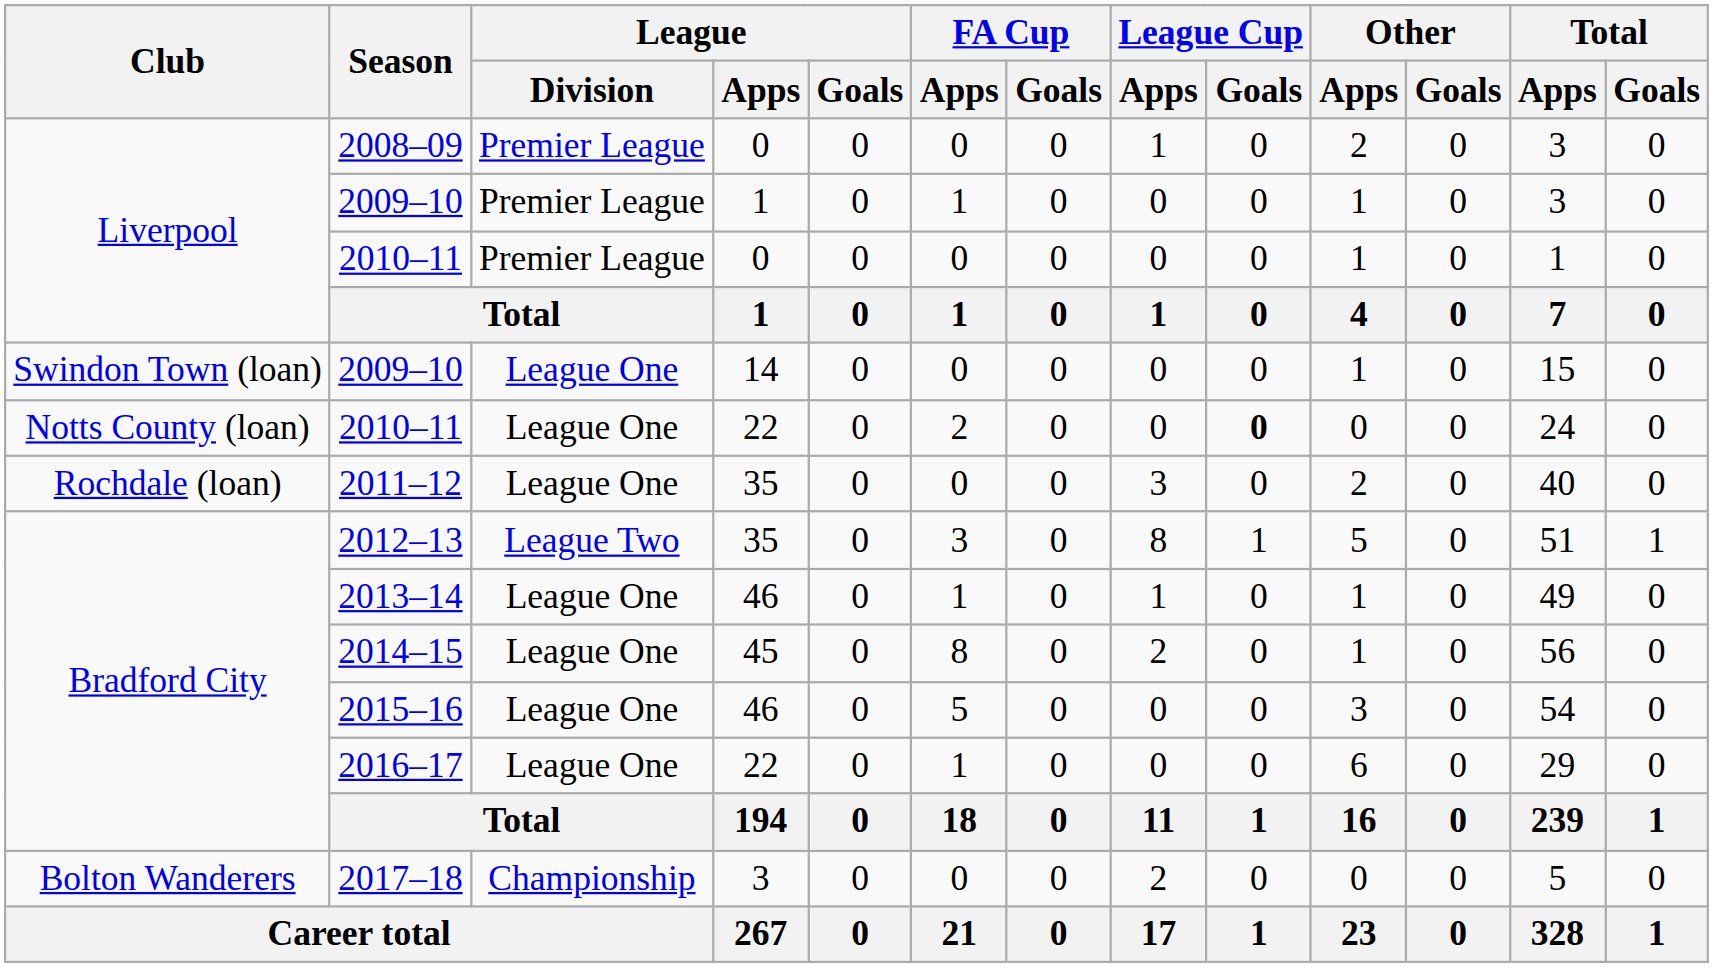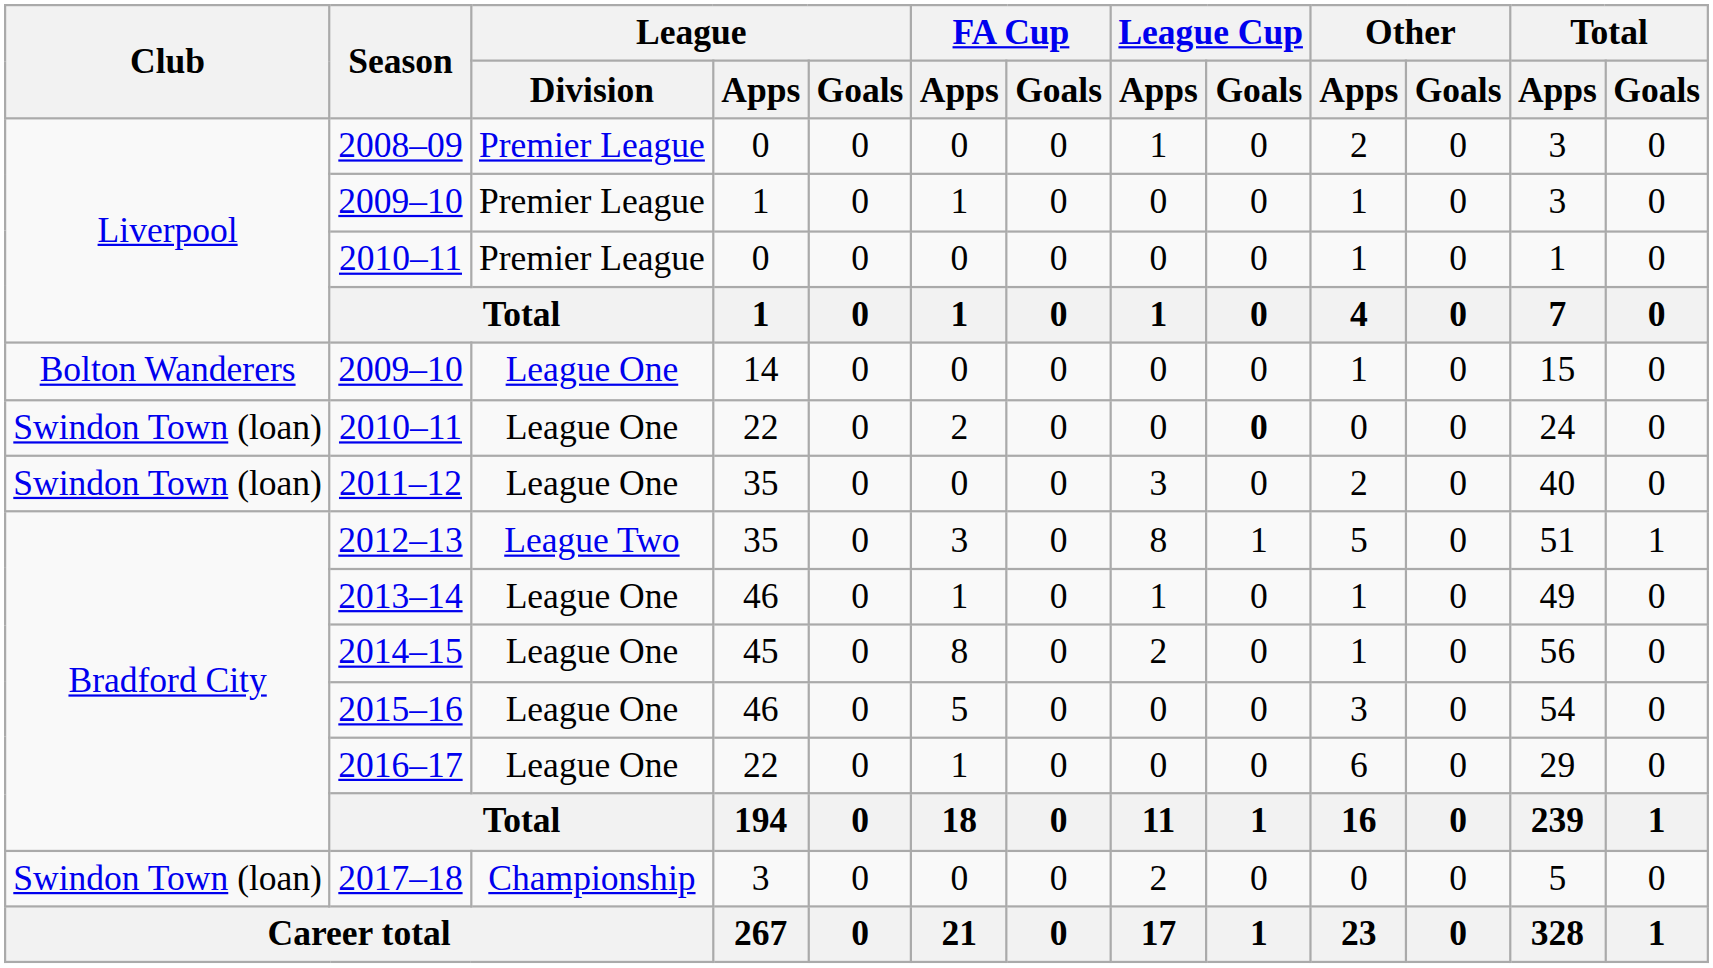2009–10 / 14 | Club: Swindon Town (loan) -> Bolton Wanderers
2010–11 / 22 | Club: Notts County (loan) -> Swindon Town (loan)
2011–12 | Club: Rochdale (loan) -> Swindon Town (loan)
2017–18 | Club: Bolton Wanderers -> Swindon Town (loan)
